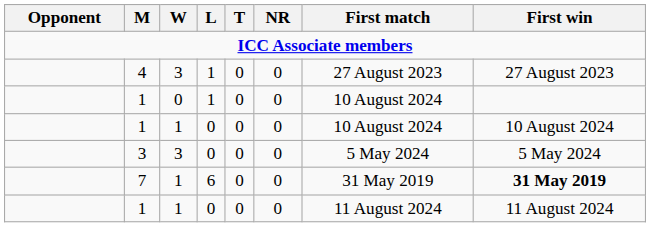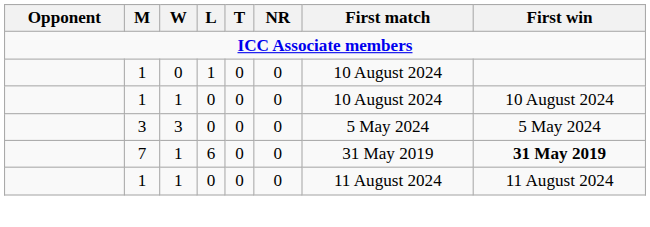- row: 4 | 3 | 1 | 0 | 0 | 27 August 2023 | 27 August 2023
